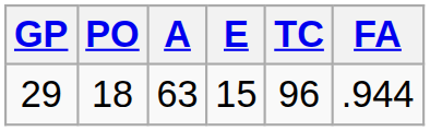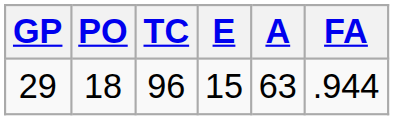columns swapped: A <-> TC
